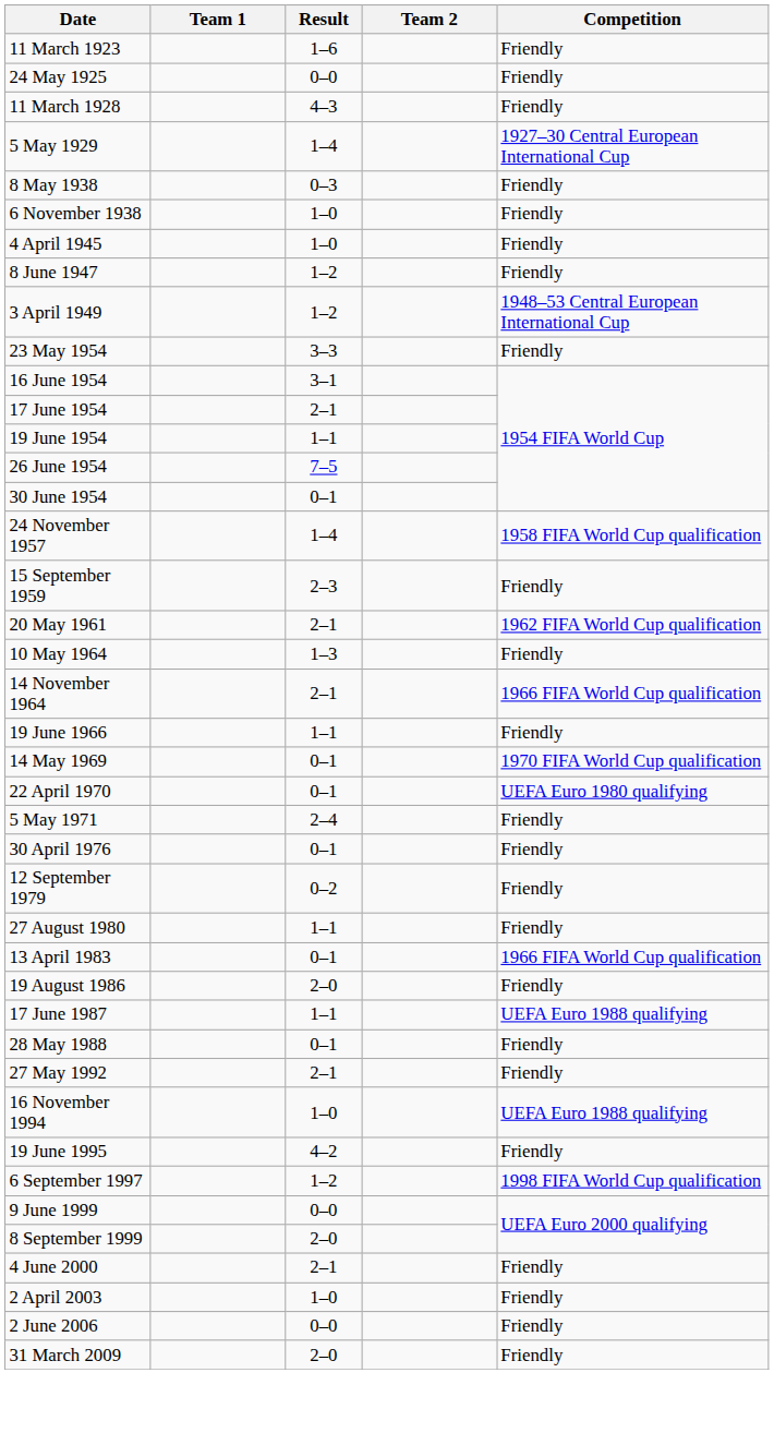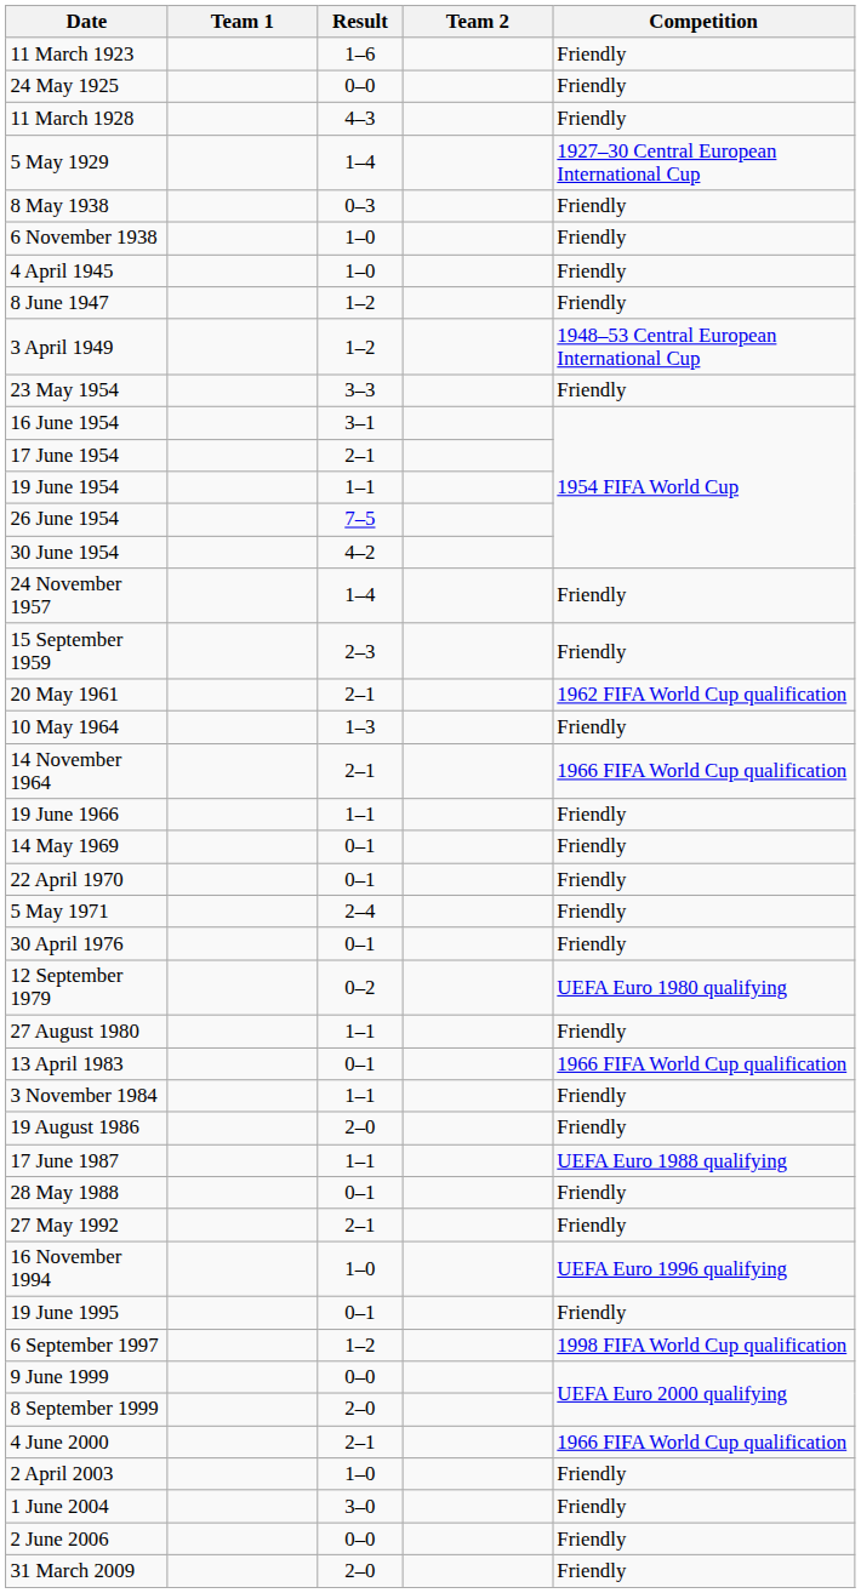30 June 1954 | Result: 0–1 -> 4–2
24 November 1957 | Competition: 1958 FIFA World Cup qualification -> Friendly
14 May 1969 | Competition: 1970 FIFA World Cup qualification -> Friendly
22 April 1970 | Competition: UEFA Euro 1980 qualifying -> Friendly
12 September 1979 | Competition: Friendly -> UEFA Euro 1980 qualifying
+ row: 3 November 1984 | 1–1 | Friendly
16 November 1994 | Competition: UEFA Euro 1988 qualifying -> UEFA Euro 1996 qualifying
19 June 1995 | Result: 4–2 -> 0–1
4 June 2000 | Competition: Friendly -> 1966 FIFA World Cup qualification
+ row: 1 June 2004 | 3–0 | Friendly
